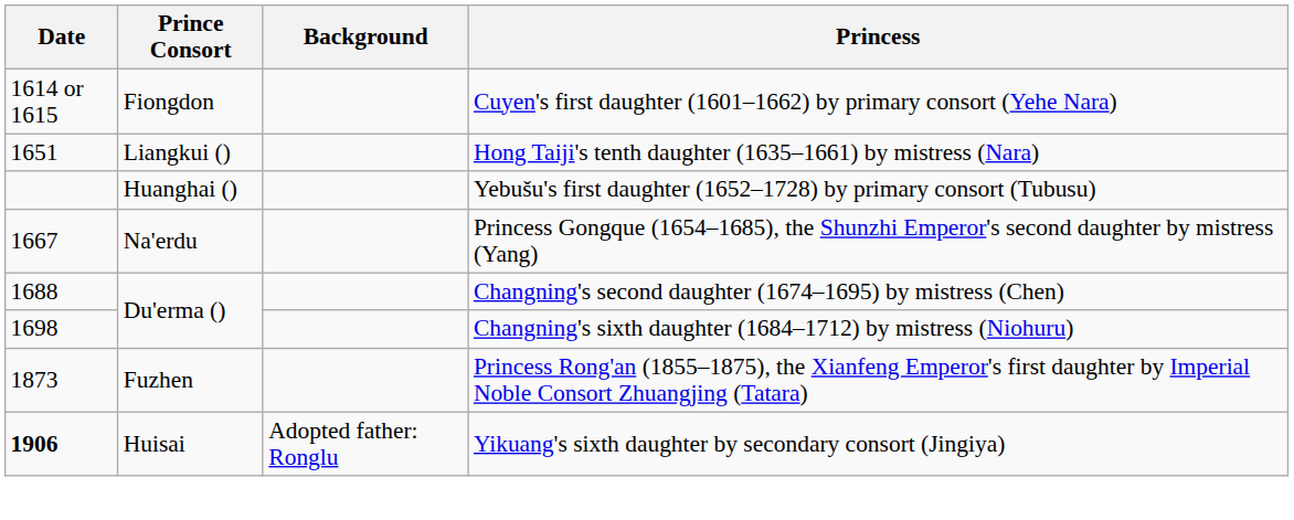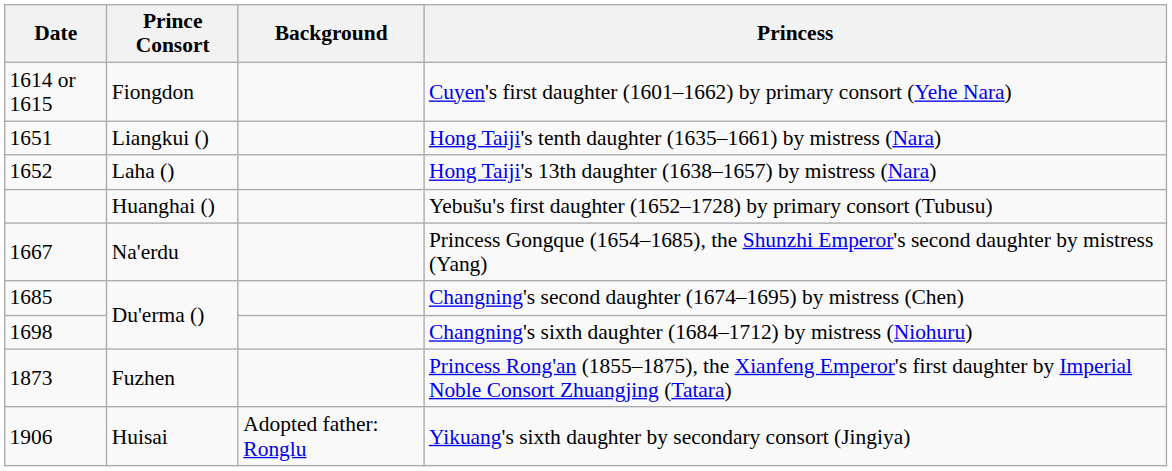+ row: 1652 | Laha () | Hong Taiji's 13th daughter (1638–1657) by mistress (Nara)
Changning's second daughter (1674–1695) by mistress (Chen) | Date: 1688 -> 1685
Yikuang's sixth daughter by secondary consort (Jingiya) | Date: bold -> normal
